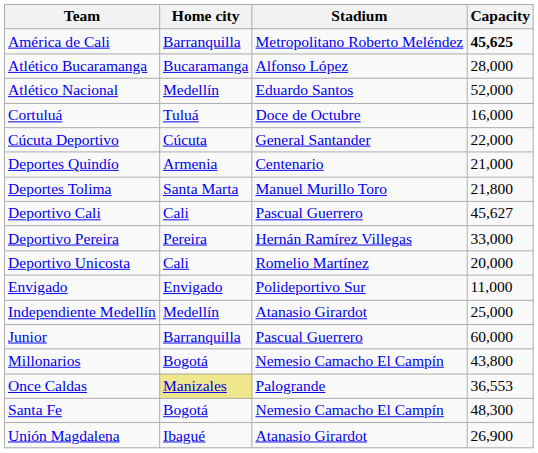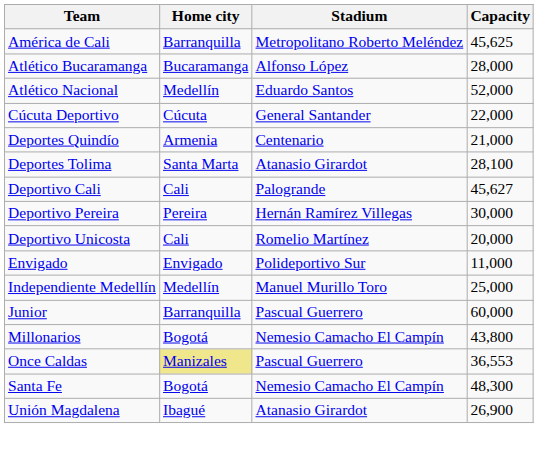América de Cali | Capacity: bold -> normal
- row: Cortuluá | Tuluá | Doce de Octubre | 16,000
Deportes Tolima | Stadium: Manuel Murillo Toro -> Atanasio Girardot
Deportes Tolima | Capacity: 21,800 -> 28,100
Deportivo Cali | Stadium: Pascual Guerrero -> Palogrande
Deportivo Pereira | Capacity: 33,000 -> 30,000
Independiente Medellín | Stadium: Atanasio Girardot -> Manuel Murillo Toro
Once Caldas | Stadium: Palogrande -> Pascual Guerrero
